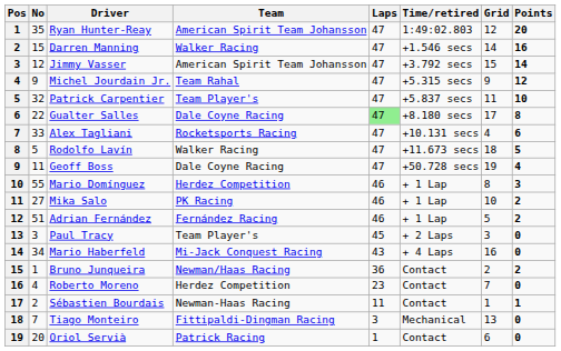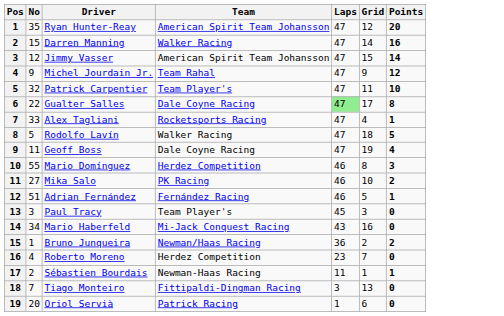- column: Time/retired | 1:49:02.803 | +1.546 secs | +3.792 secs | +5.315 secs | +5.837 secs | +8.180 secs | +10.131 secs | +11.673 secs | +50.728 secs | + 1 Lap | + 1 Lap | + 1 Lap | + 2 Laps | + 4 Laps | Contact | Contact | Contact | Mechanical | Contact
Alex Tagliani | Points: 6 -> 1
Adrian Fernández | Points: 2 -> 1
